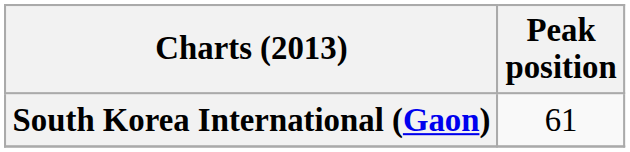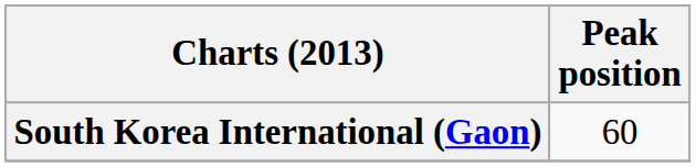South Korea International (Gaon) | Peak position: 61 -> 60
